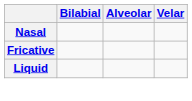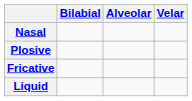+ row: Plosive
